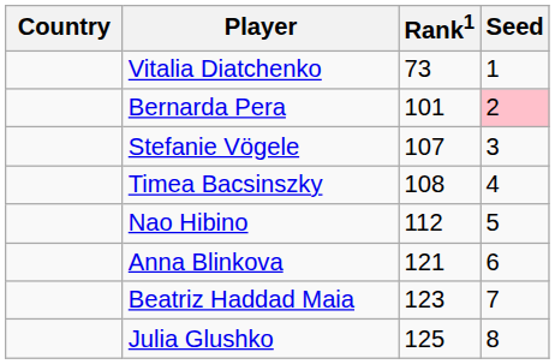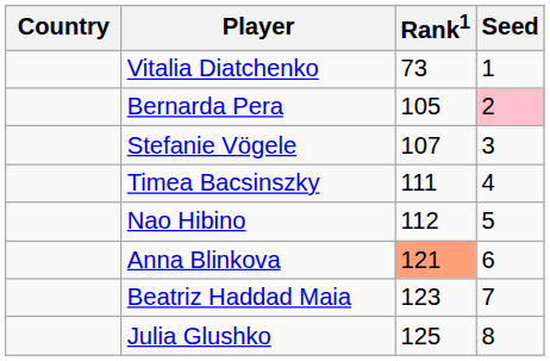Bernarda Pera | Rank1: 101 -> 105
Timea Bacsinszky | Rank1: 108 -> 111
Anna Blinkova | Rank1: no background -> lightsalmon background
